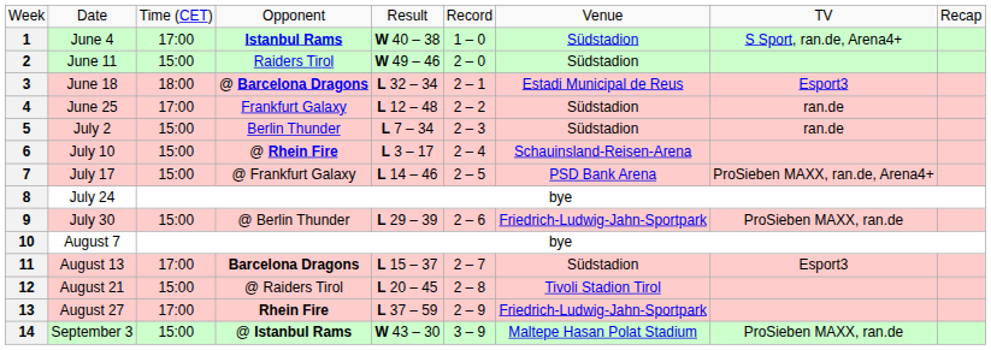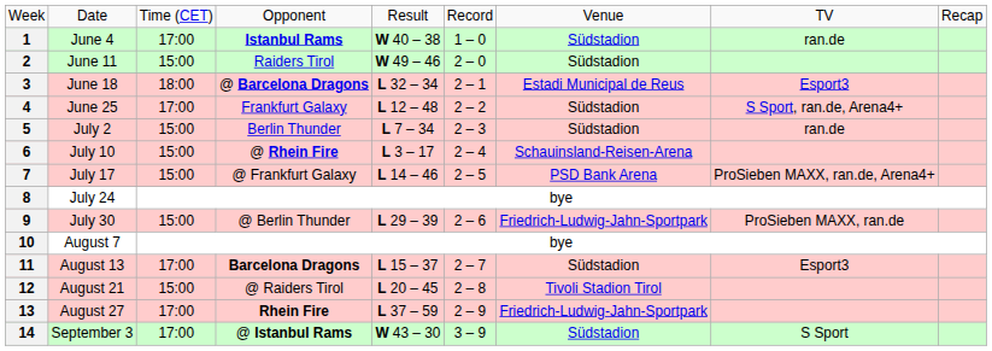1 | column 8: S Sport, ran.de, Arena4+ -> ran.de
4 | column 8: ran.de -> S Sport, ran.de, Arena4+
14 | column 3: 15:00 -> 17:00
14 | column 7: Maltepe Hasan Polat Stadium -> Südstadion
14 | column 8: ProSieben MAXX, ran.de -> S Sport
